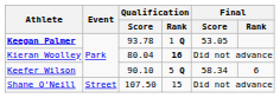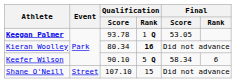Kieran Woolley | Qualification / Score: 80.04 -> 80.34
Shane O'Neill | Qualification / Score: 107.50 -> 107.10
